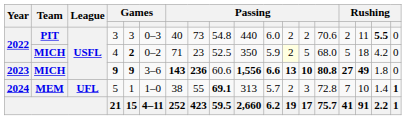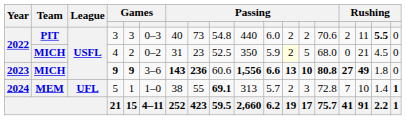4 | column 5: bold -> normal
4 | column 7: 71 -> 31
4 | column 15: 5 -> 0
4 | column 16: 18 -> 21
4 | column 17: 4.2 -> 4.5
